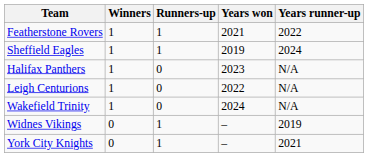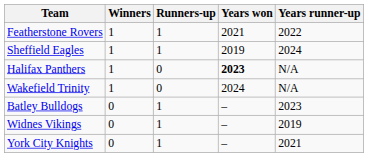Halifax Panthers | Years won: normal -> bold
- row: Leigh Centurions | 1 | 0 | 2022 | N/A
+ row: Batley Bulldogs | 0 | 1 | – | 2023
